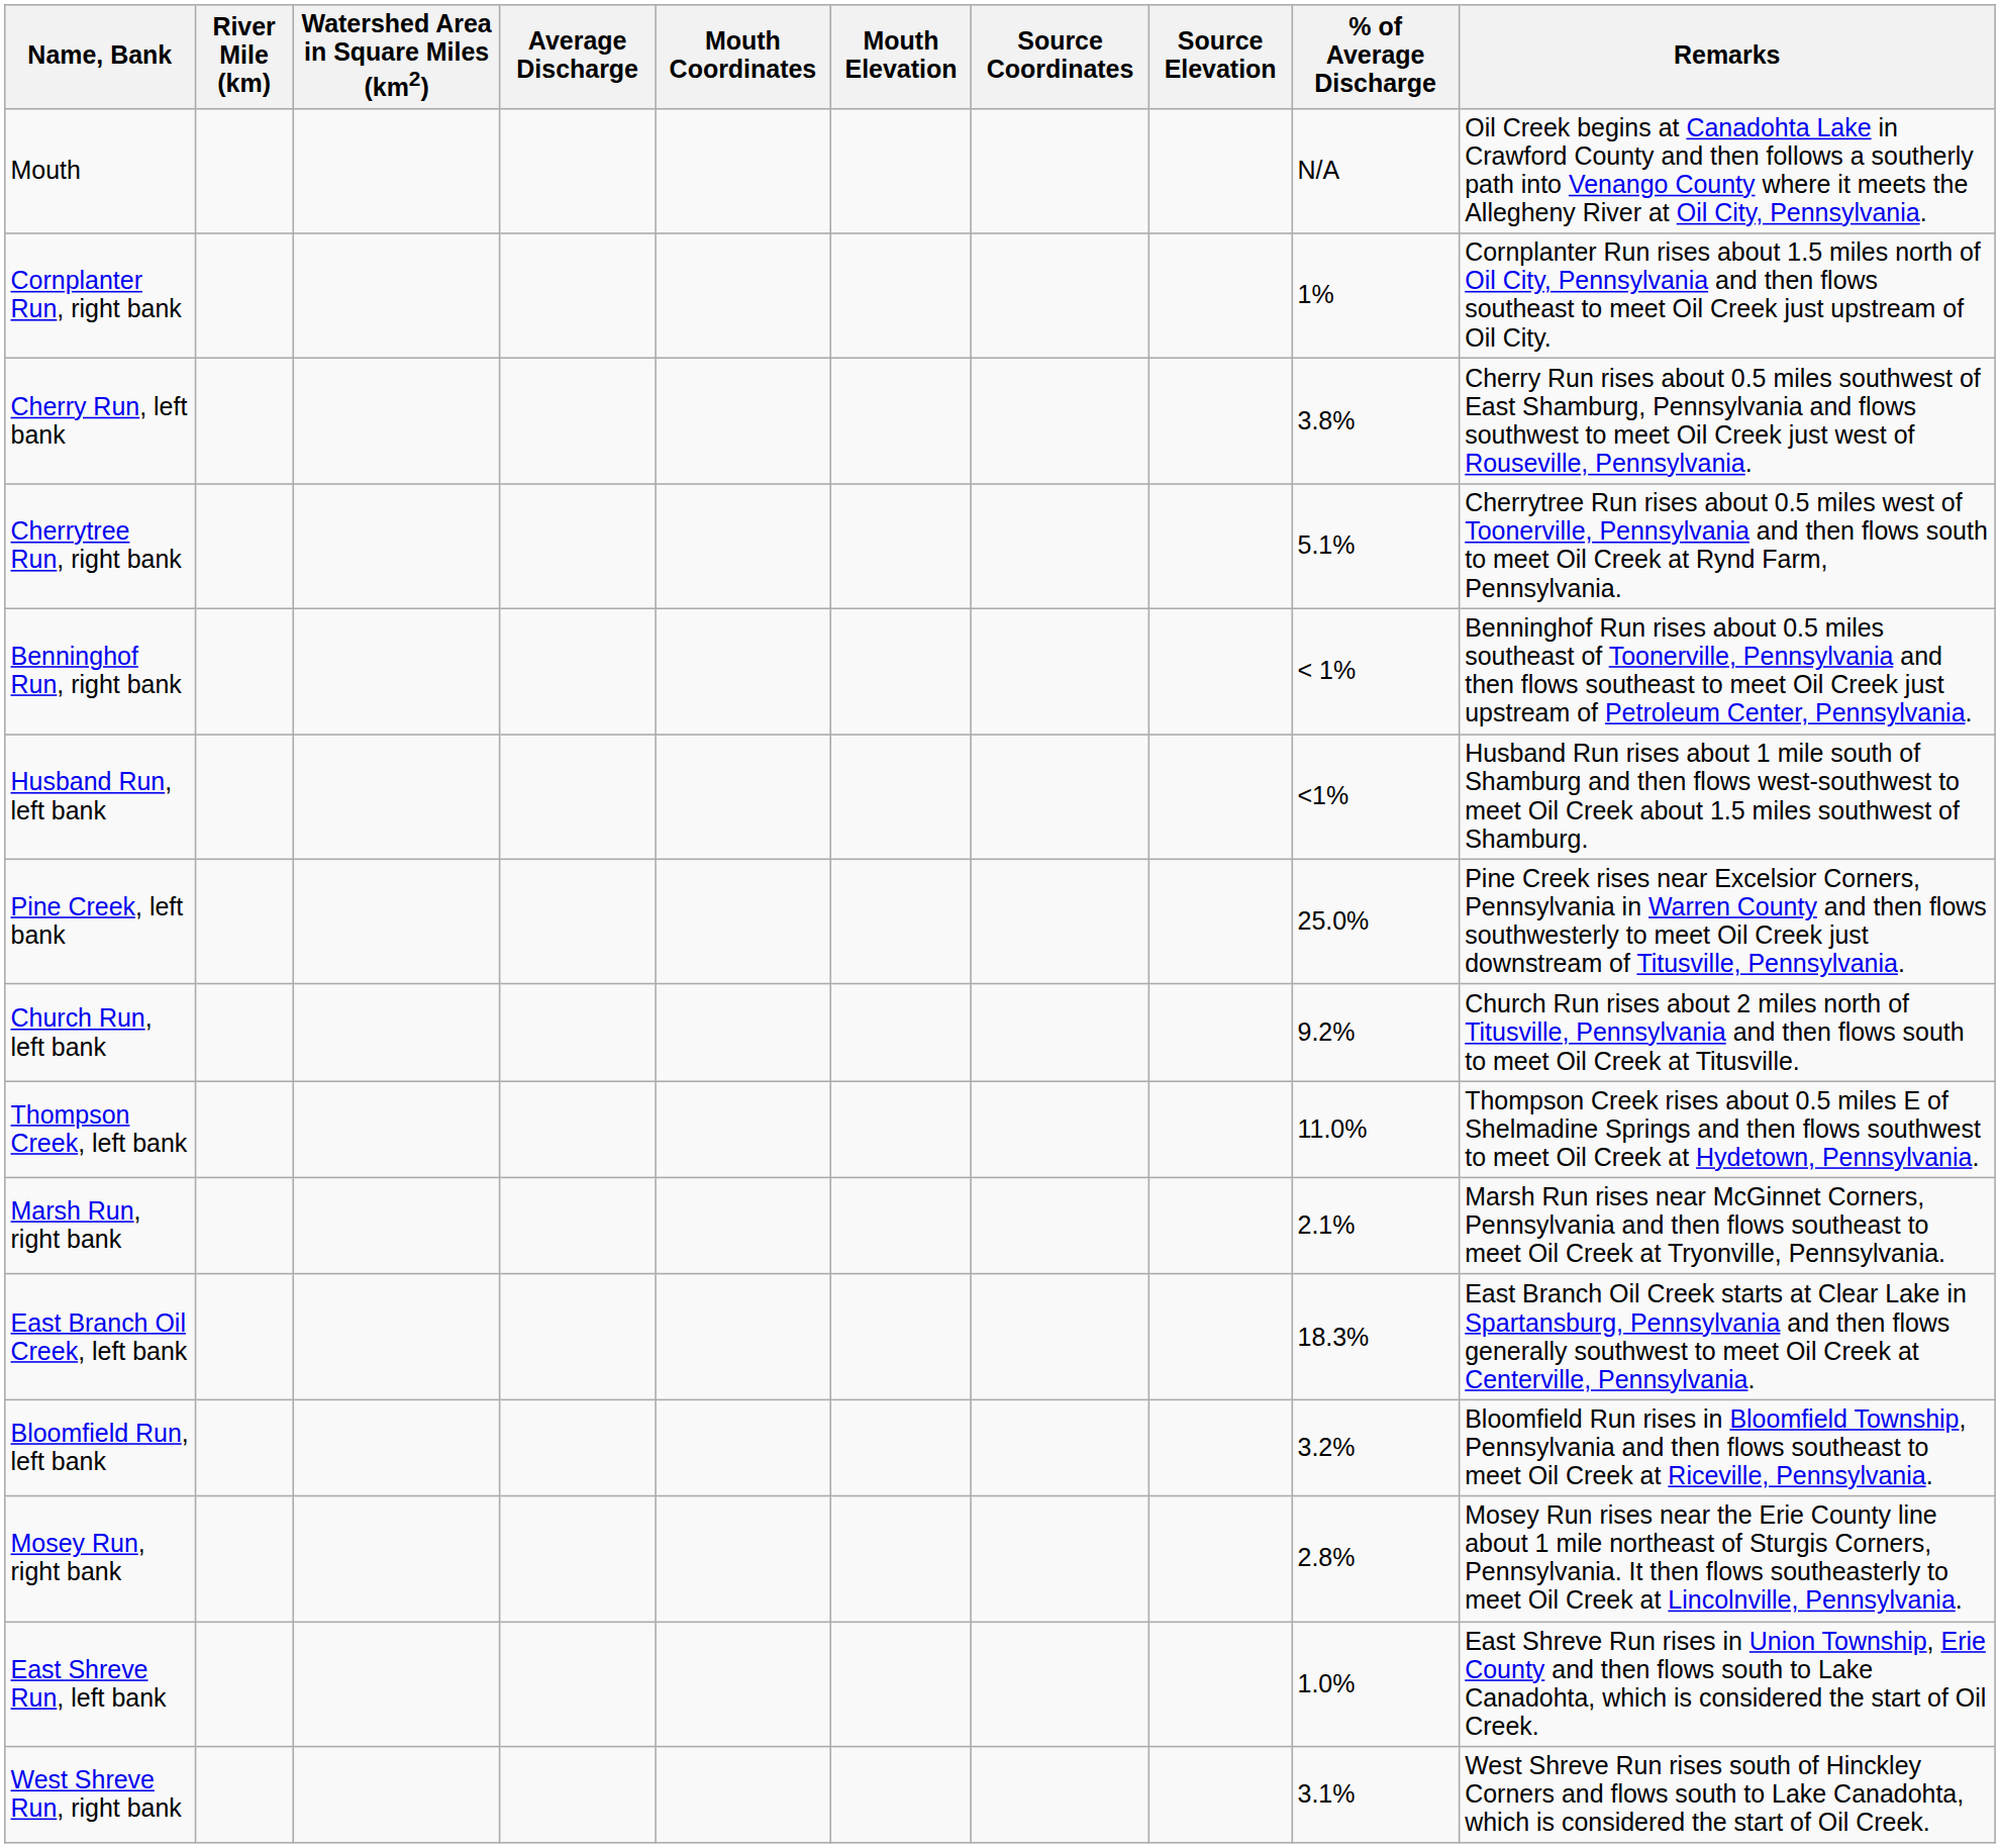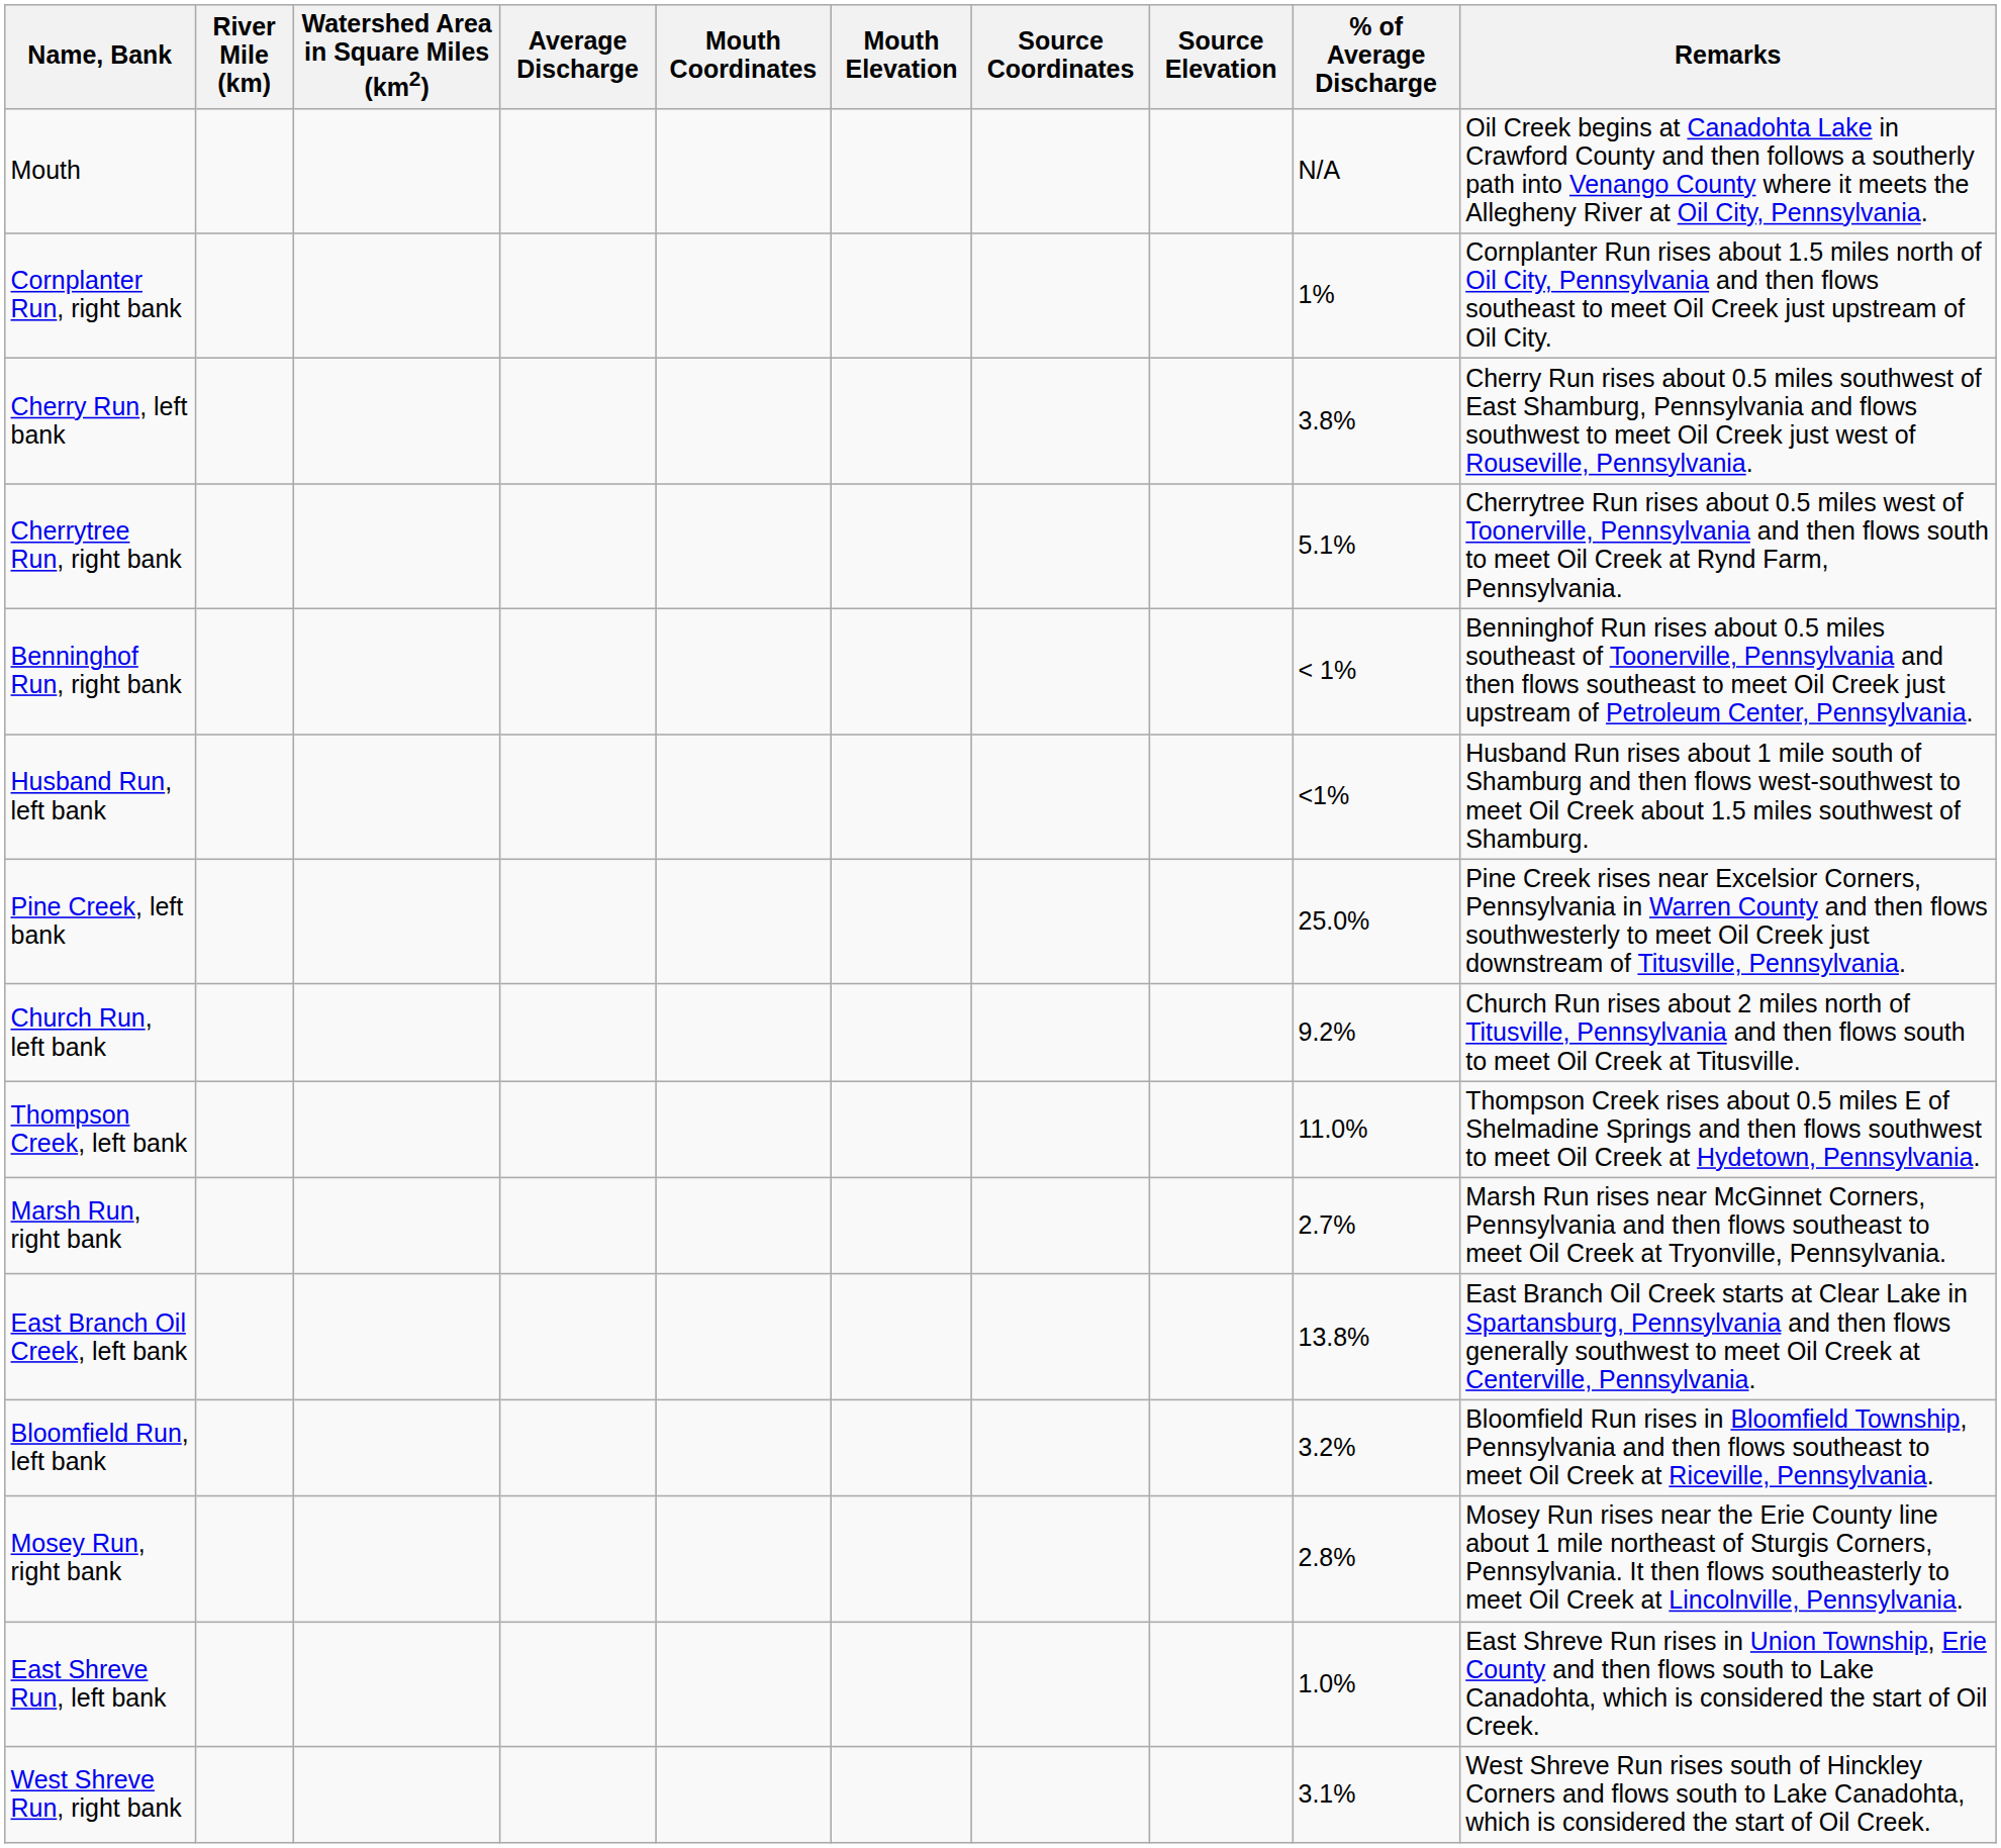Marsh Run, right bank | % of Average Discharge: 2.1% -> 2.7%
East Branch Oil Creek, left bank | % of Average Discharge: 18.3% -> 13.8%
